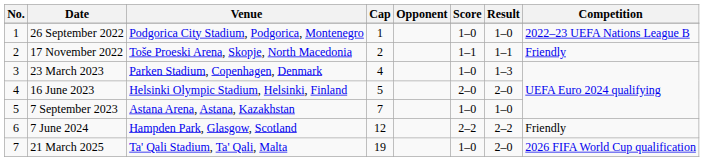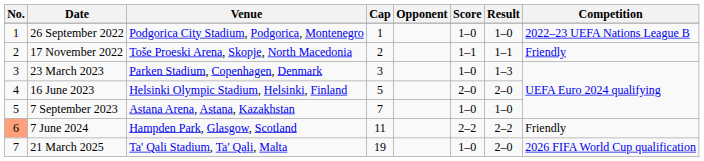23 March 2023 | Cap: 4 -> 3
7 June 2024 | No.: no background -> lightsalmon background
7 June 2024 | Cap: 12 -> 11
